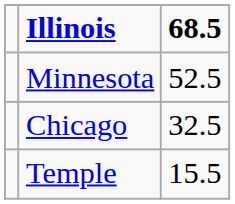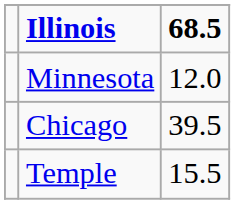Minnesota | 68.5: 52.5 -> 12.0
Chicago | 68.5: 32.5 -> 39.5
